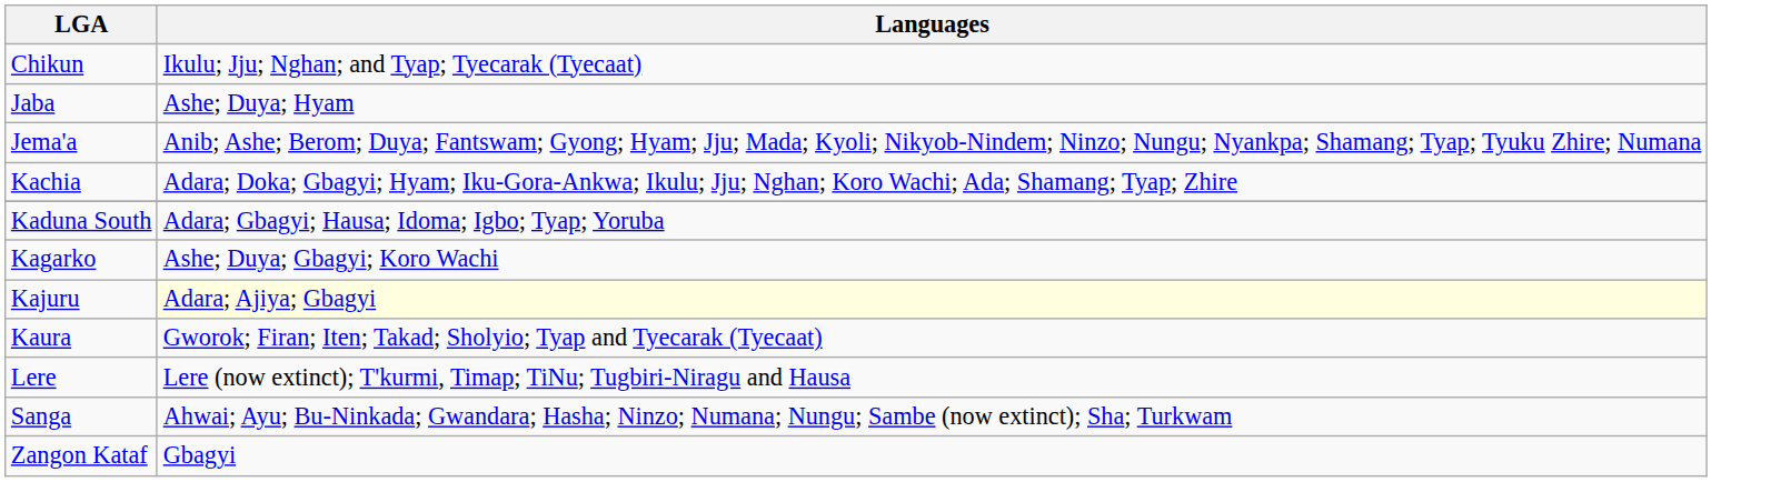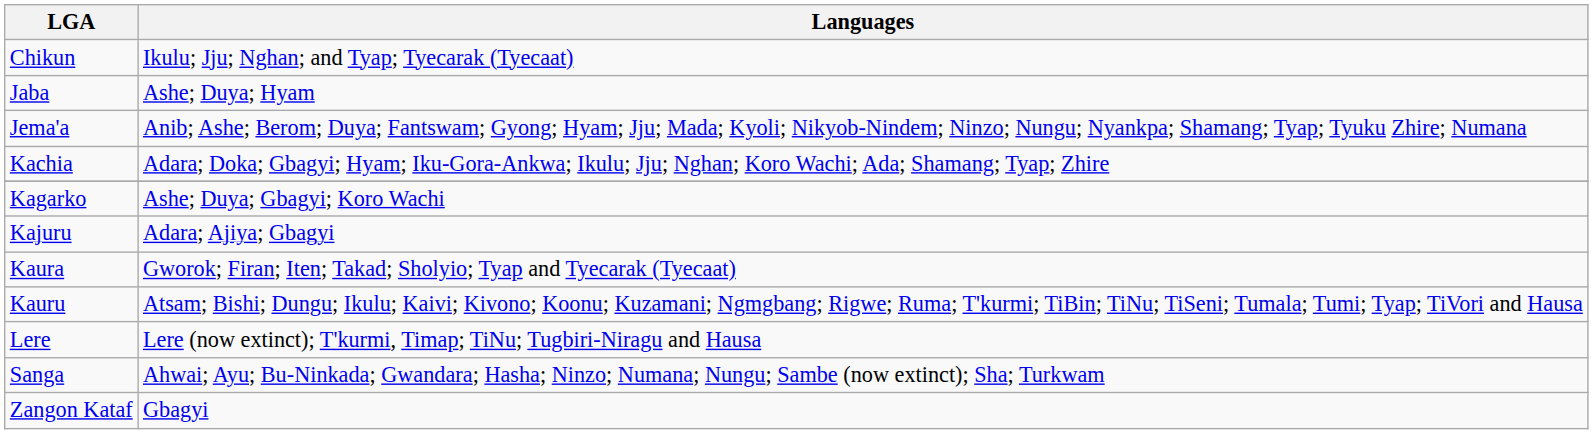- row: Kaduna South | Adara; Gbagyi; Hausa; Idoma; Igbo; Tyap; Yoruba
Kajuru | Languages: lightyellow background -> no background
+ row: Kauru | Atsam; Bishi; Dungu; Ikulu; Kaivi; Kivono; Koonu; Kuzamani; Ngmgbang; Rigwe; Ruma; T'kurmi; TiBin; TiNu; TiSeni; Tumala; Tumi; Tyap; TiVori and Hausa
